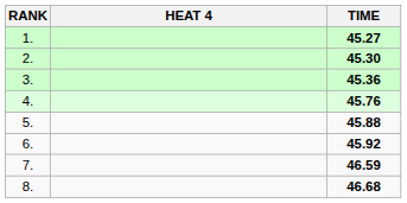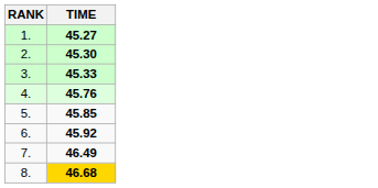- column: HEAT 4
3. | TIME: 45.36 -> 45.33
5. | TIME: 45.88 -> 45.85
7. | TIME: 46.59 -> 46.49
8. | TIME: no background -> gold background
